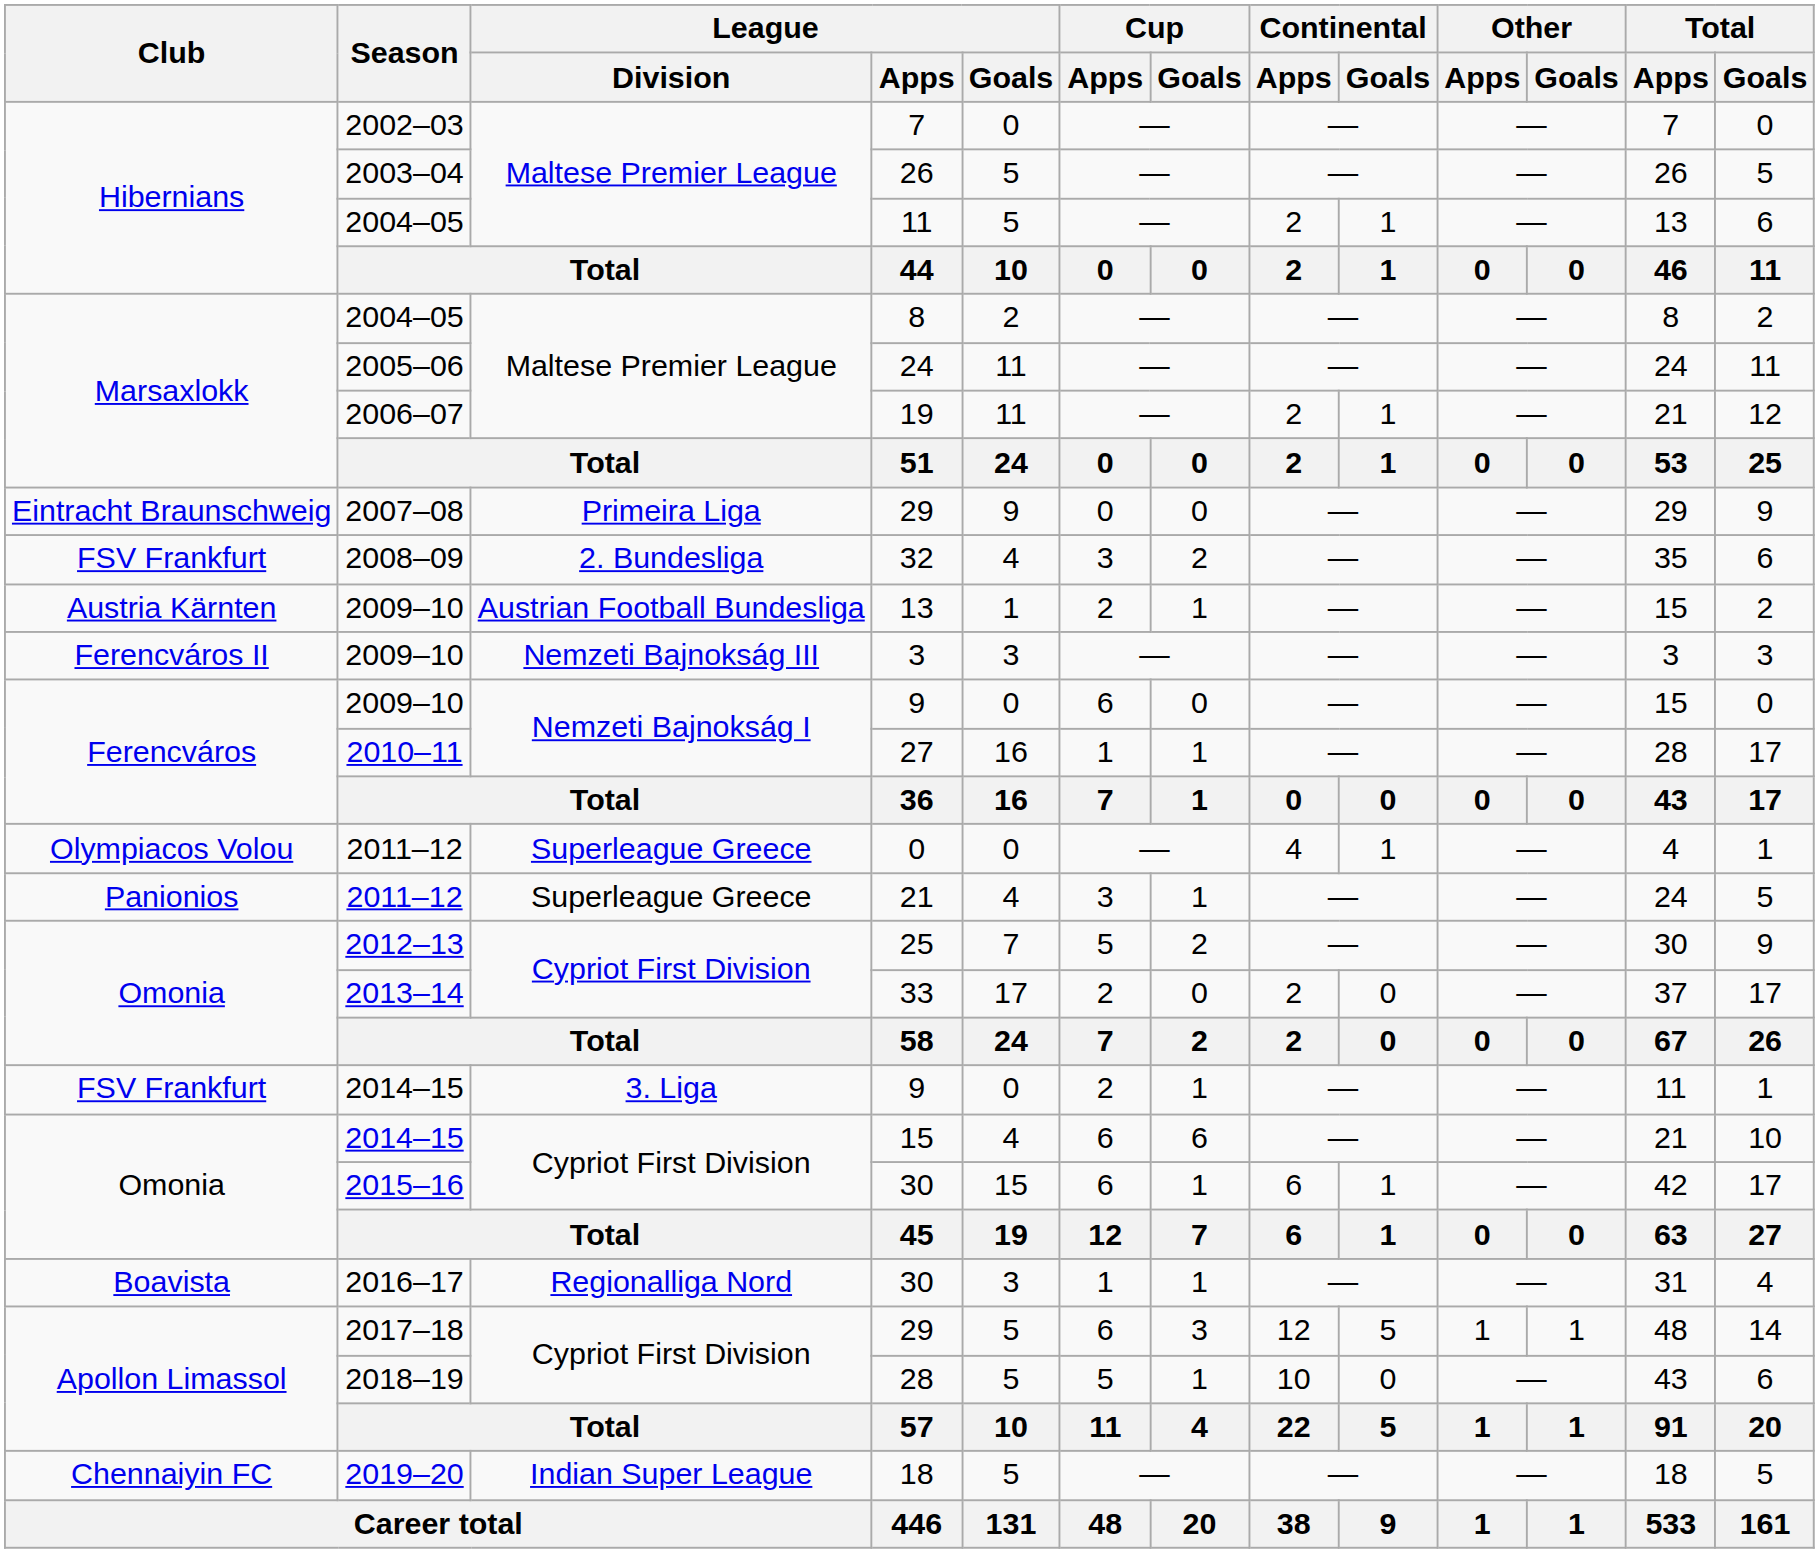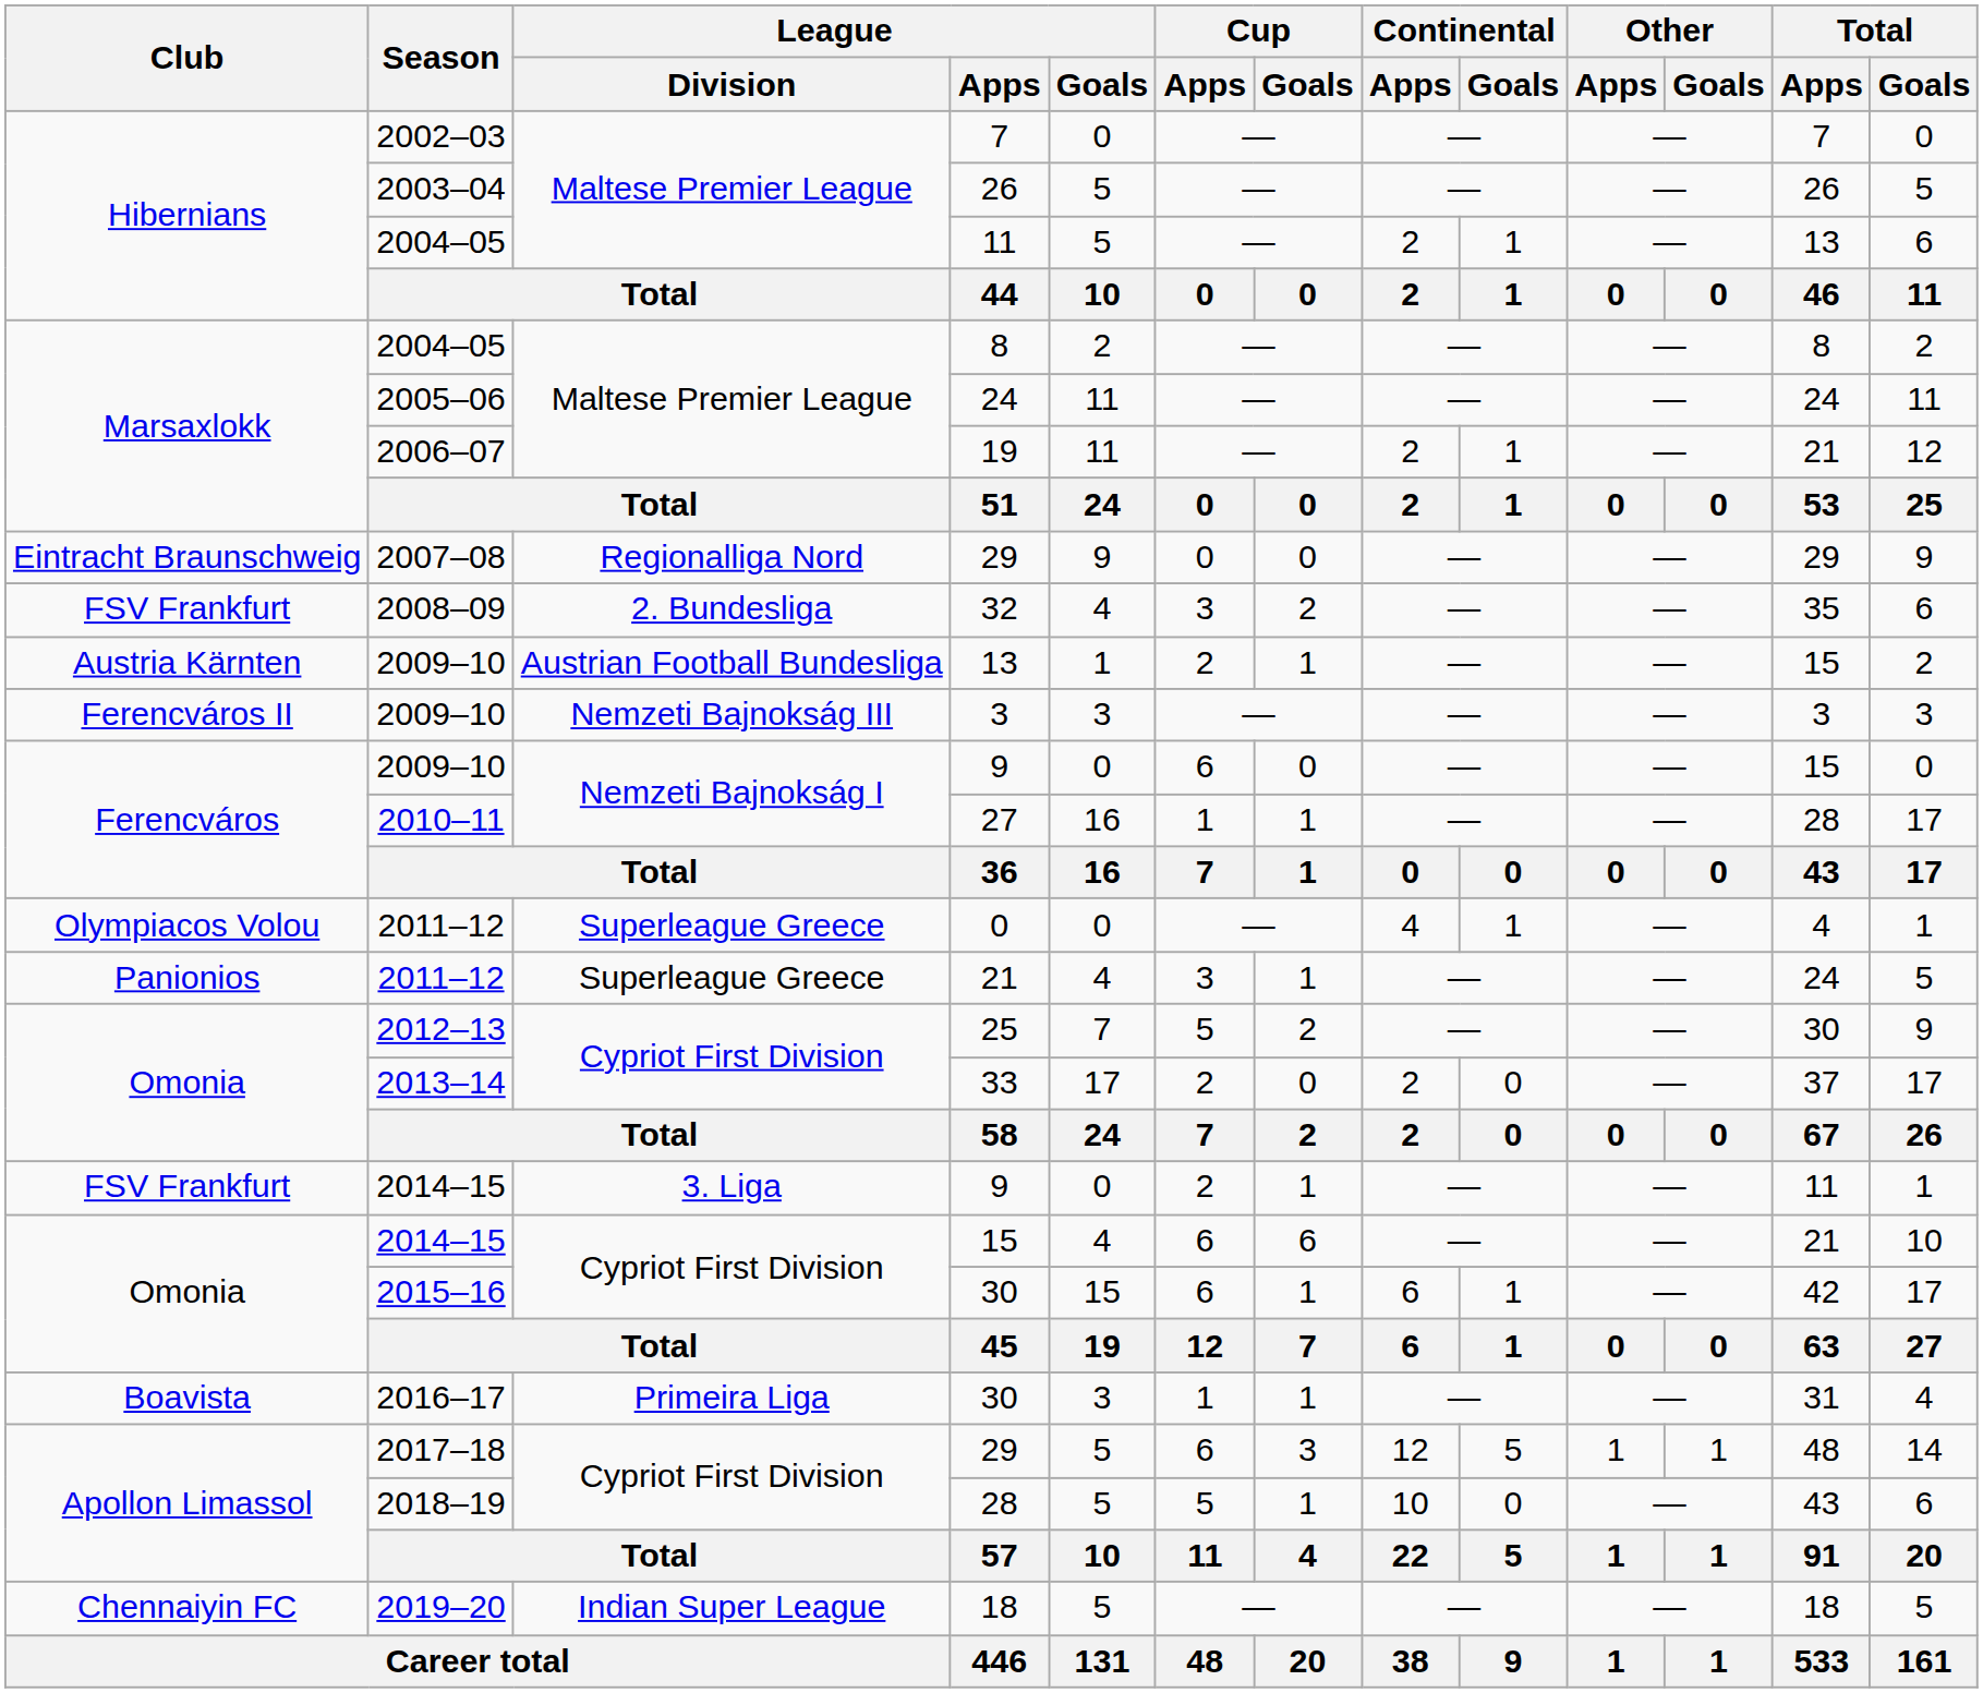2007–08 / 29 | League / Division: Primeira Liga -> Regionalliga Nord
2016–17 / 30 | League / Division: Regionalliga Nord -> Primeira Liga
